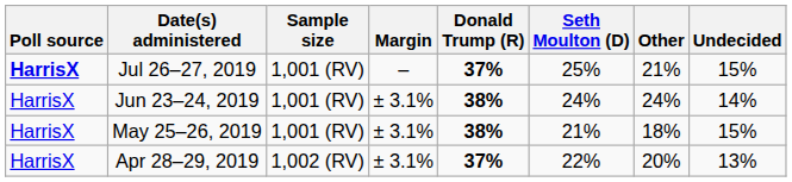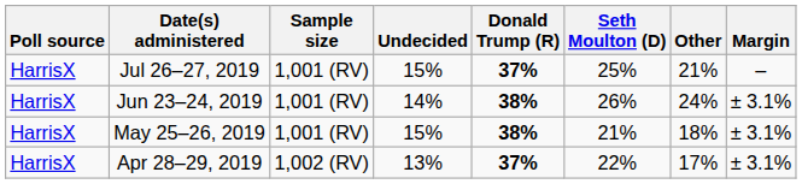columns swapped: Margin <-> Undecided
Jul 26–27, 2019 | Poll source: bold -> normal
Jun 23–24, 2019 | Seth Moulton (D): 24% -> 26%
Apr 28–29, 2019 | Other: 20% -> 17%
